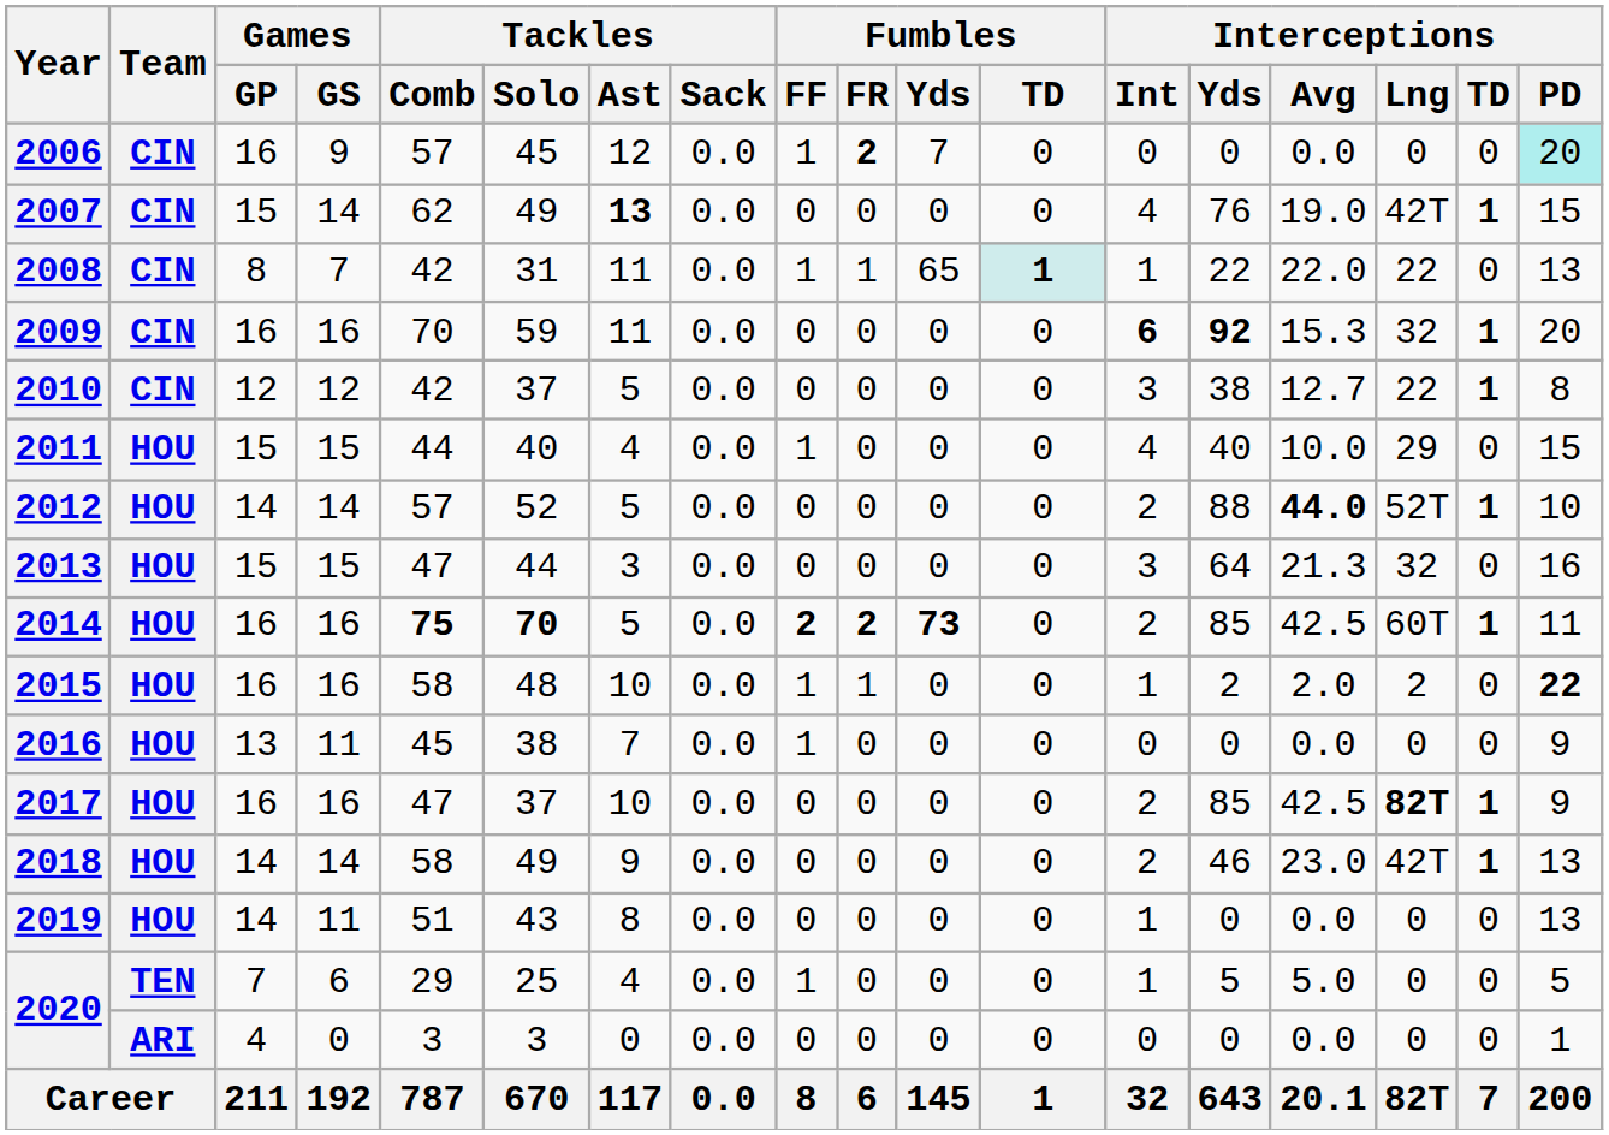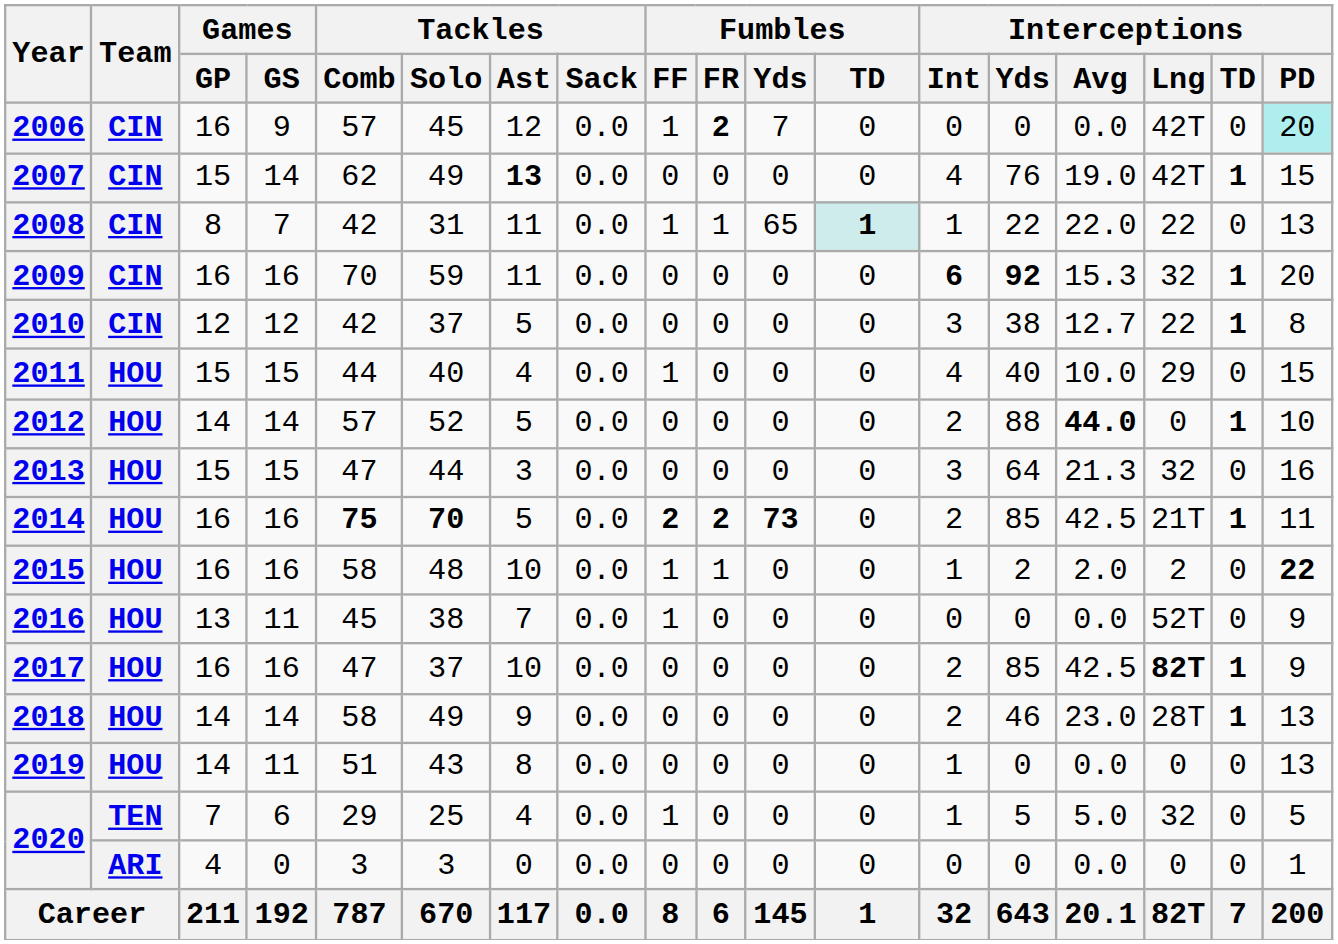2006 | Interceptions / Lng: 0 -> 42T
2012 | Interceptions / Lng: 52T -> 0
2014 | Interceptions / Lng: 60T -> 21T
2016 | Interceptions / Lng: 0 -> 52T
2018 | Interceptions / Lng: 42T -> 28T
2020 / 6 | Interceptions / Lng: 0 -> 32
